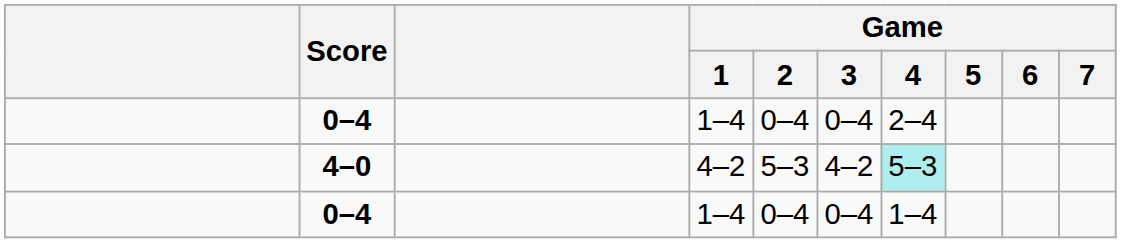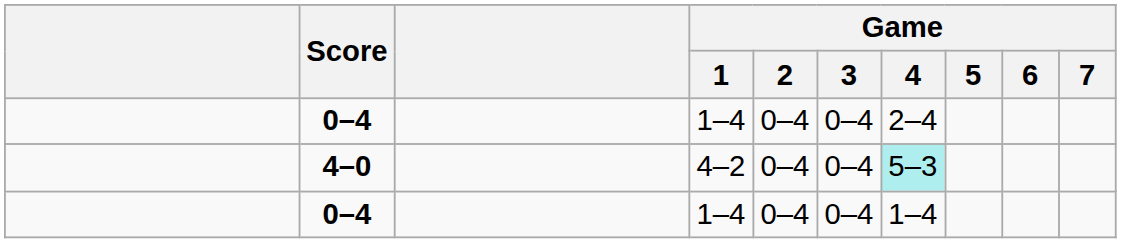4–0 | Game / 2: 5–3 -> 0–4
4–0 | Game / 3: 4–2 -> 0–4
